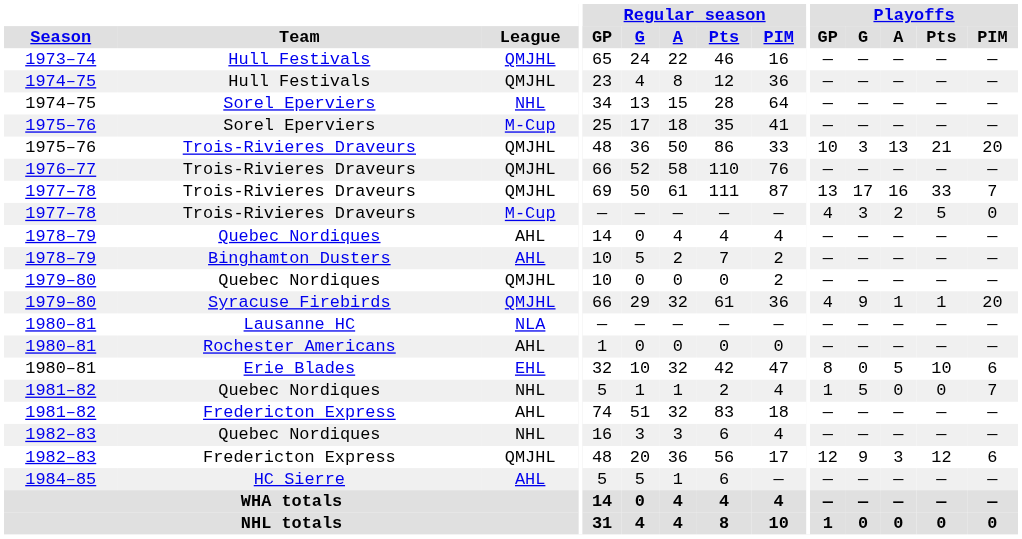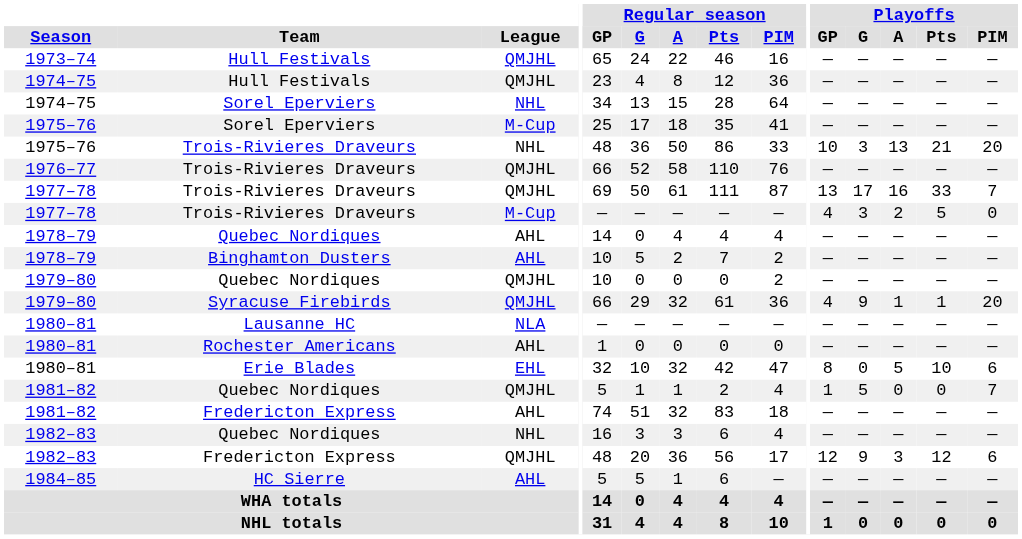1975–76 / Trois-Rivieres Draveurs | League: QMJHL -> NHL
1981–82 / Quebec Nordiques | League: NHL -> QMJHL
